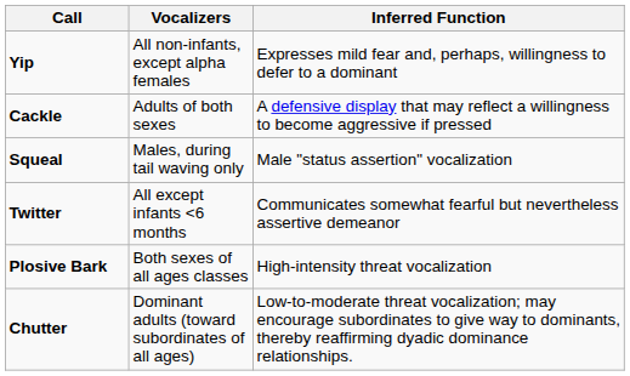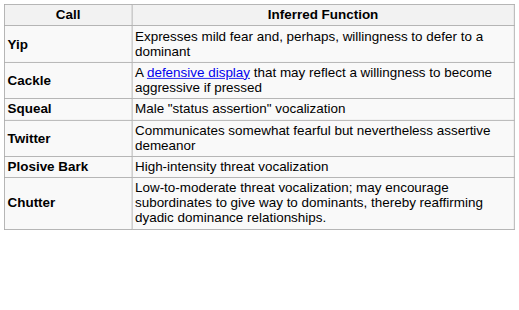- column: Vocalizers | All non-infants, except alpha females | Adults of both sexes | Males, during tail waving only | All except infants <6 months | Both sexes of all ages classes | Dominant adults (toward subordinates of all ages)
